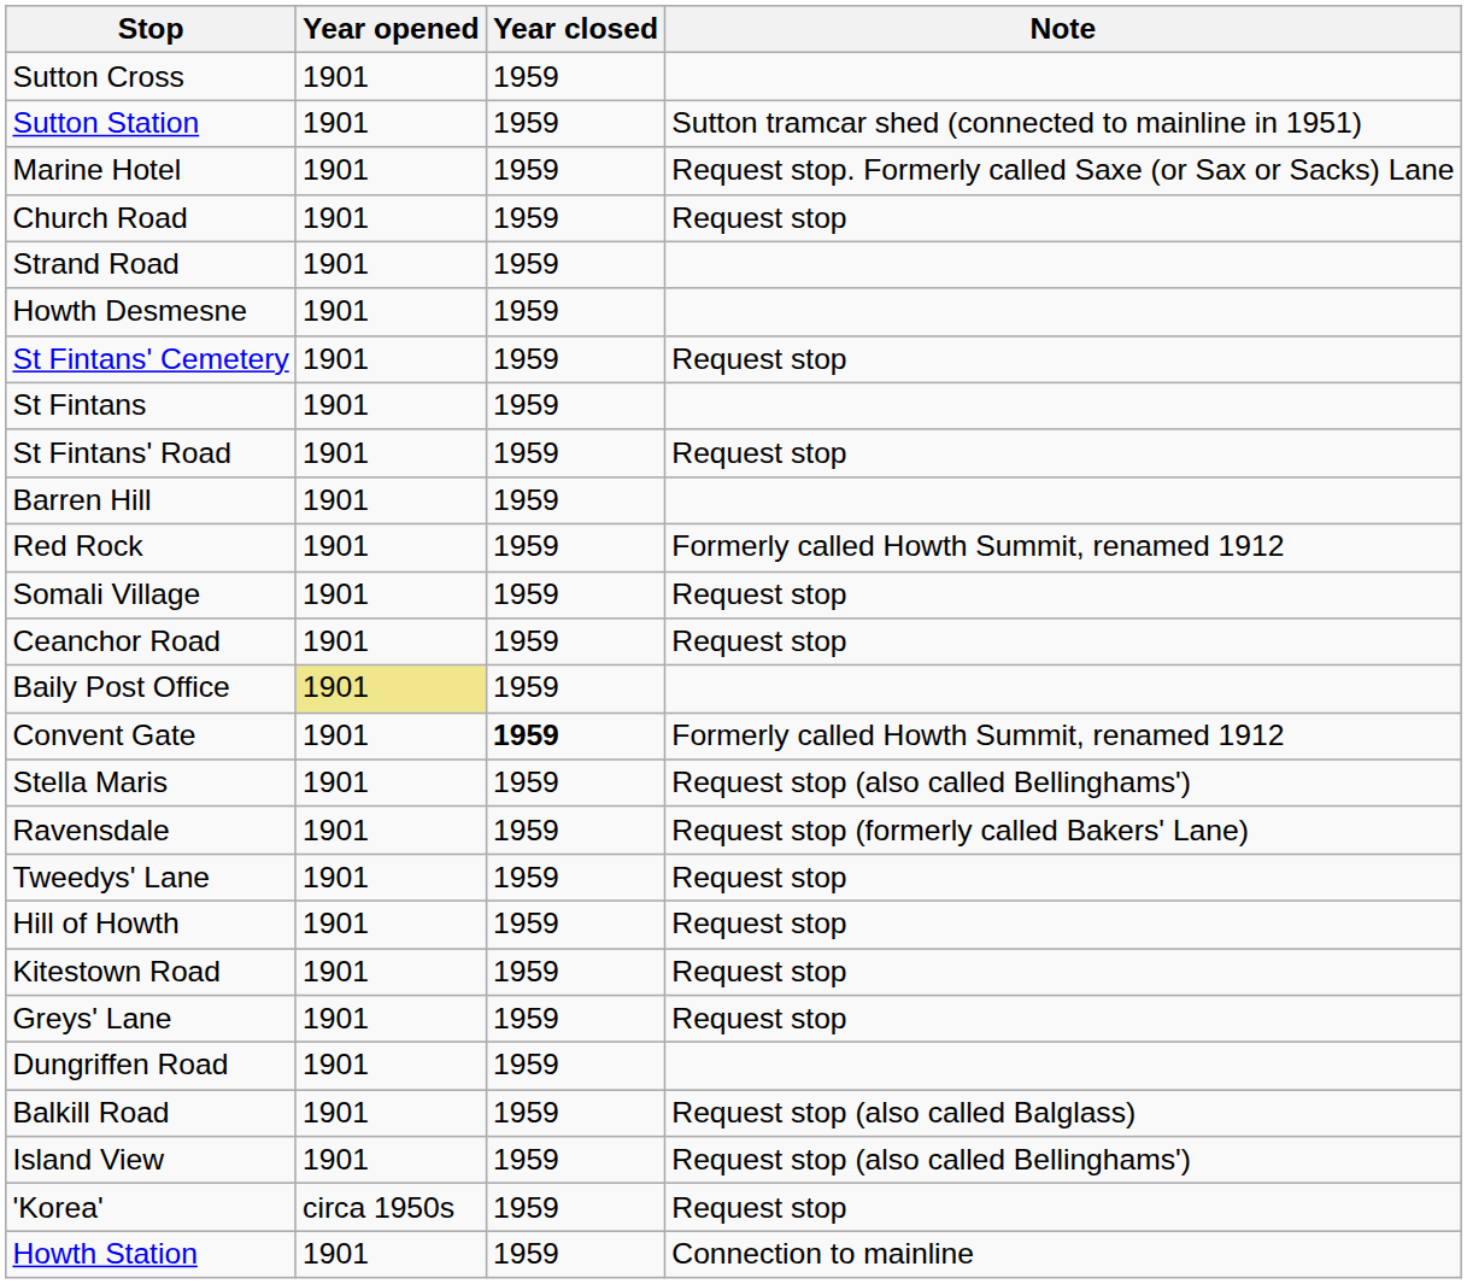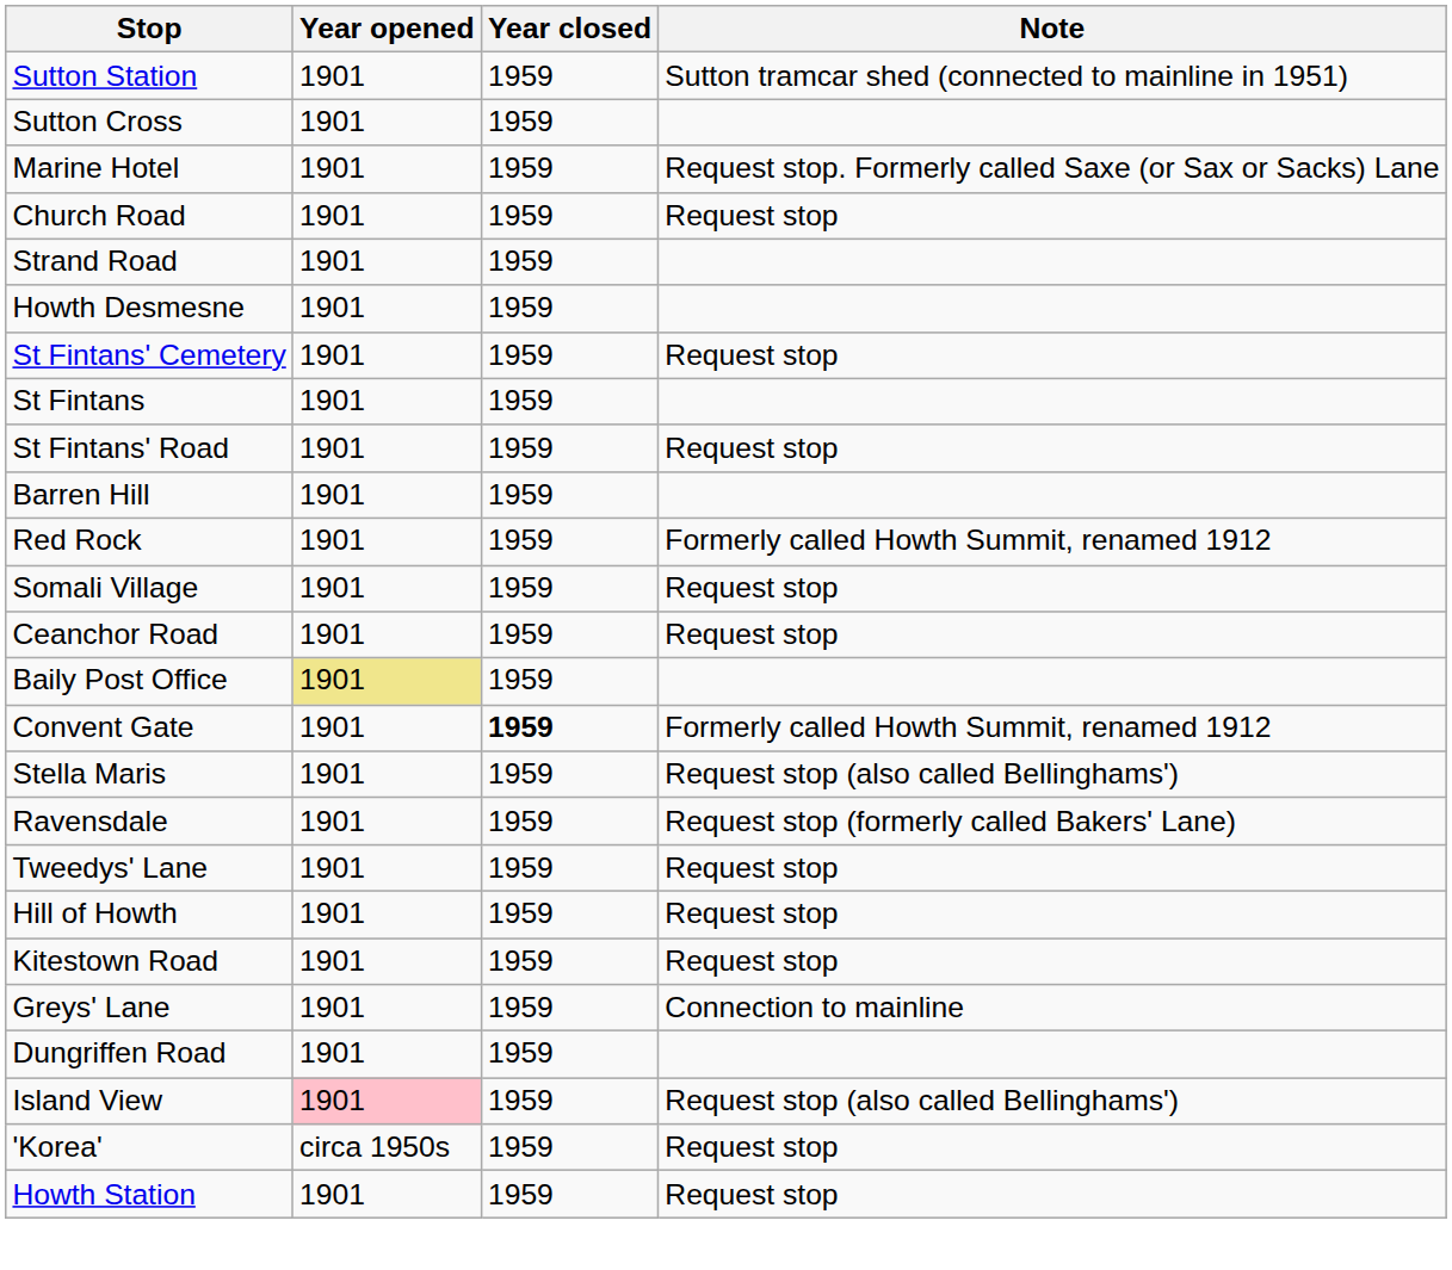rows swapped: Sutton Station <-> Sutton Cross
Greys' Lane | Note: Request stop -> Connection to mainline
- row: Balkill Road | 1901 | 1959 | Request stop (also called Balglass)
Island View | Year opened: no background -> pink background
Howth Station | Note: Connection to mainline -> Request stop
